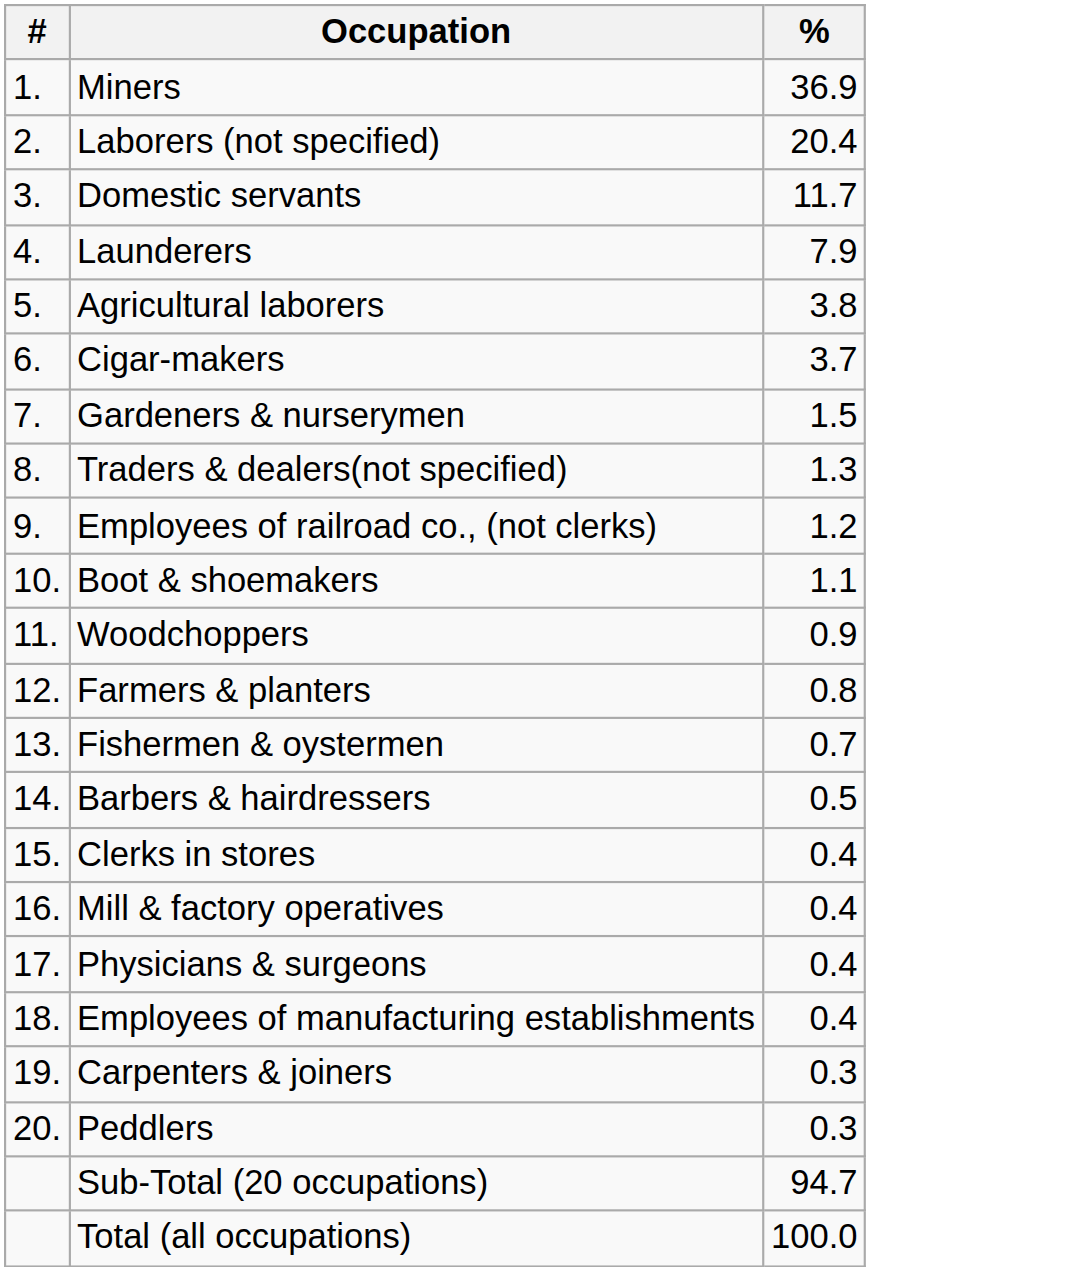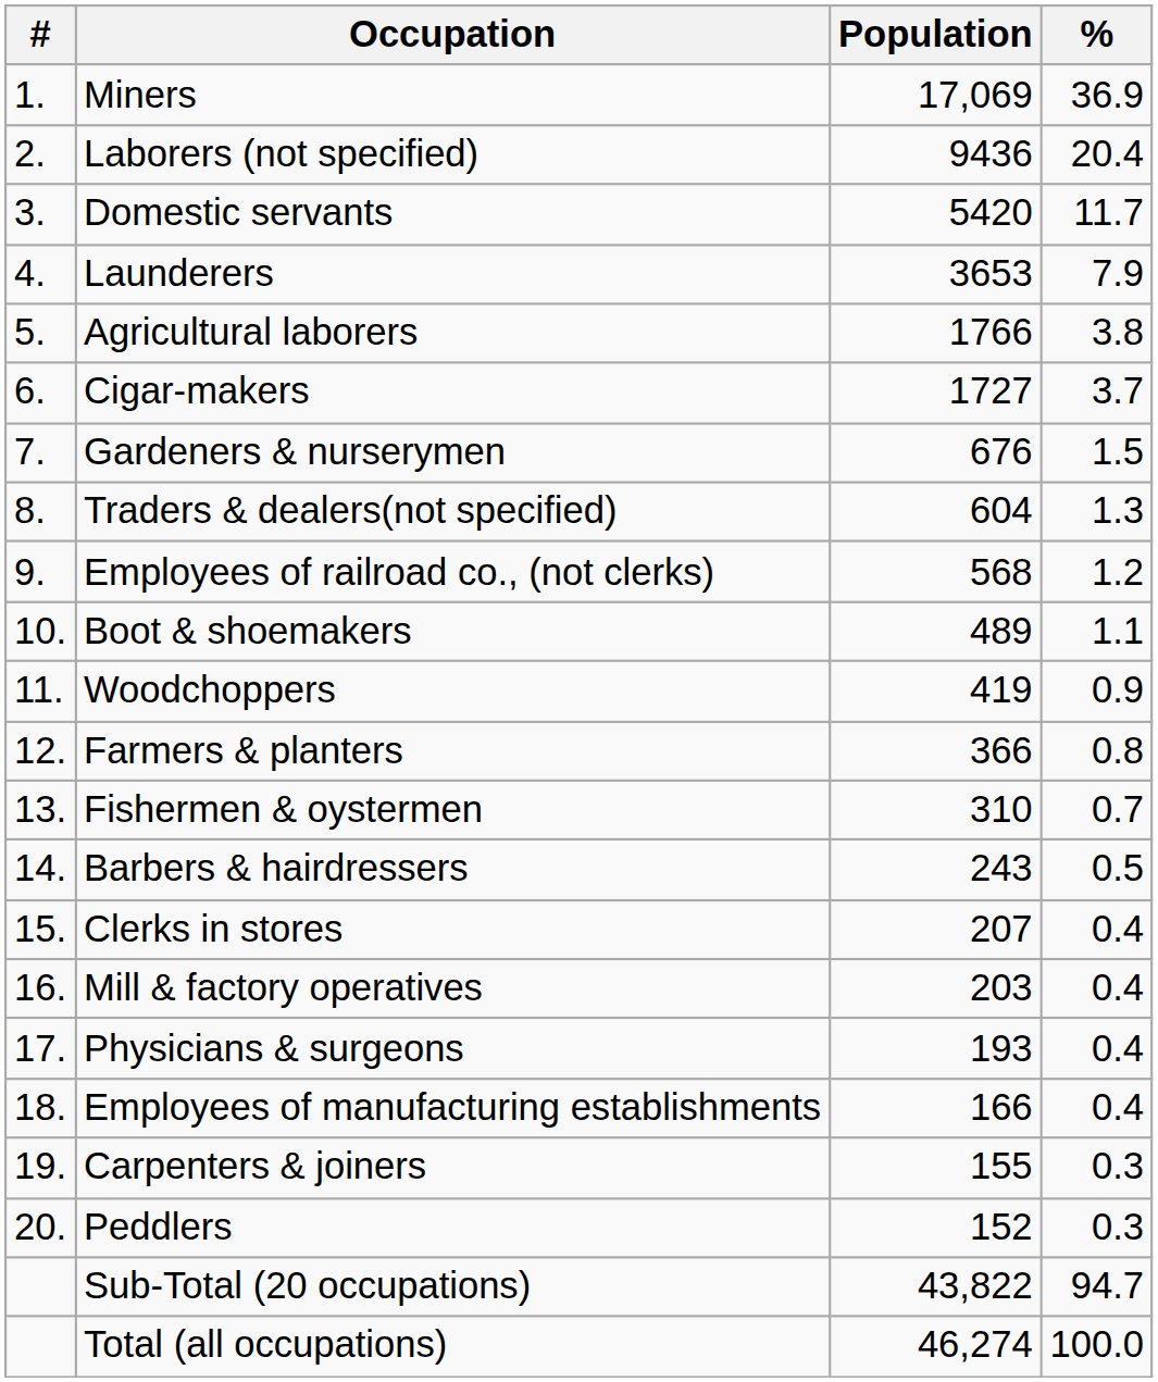+ column: Population | 17,069 | 9436 | 5420 | 3653 | 1766 | 1727 | 676 | 604 | 568 | 489 | 419 | 366 | 310 | 243 | 207 | 203 | 193 | 166 | 155 | 152 | 43,822 | 46,274
